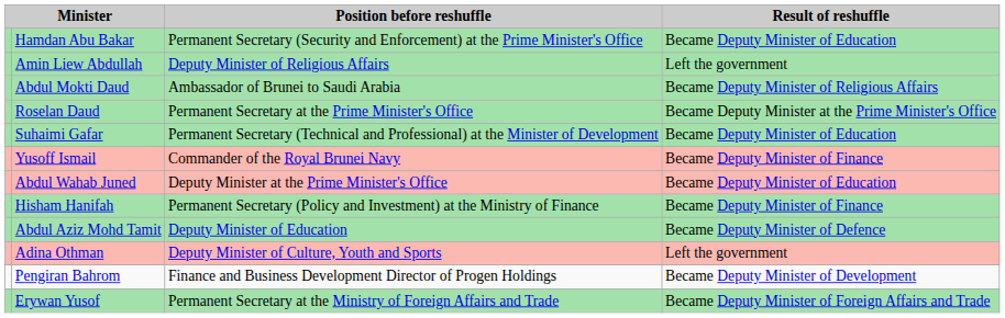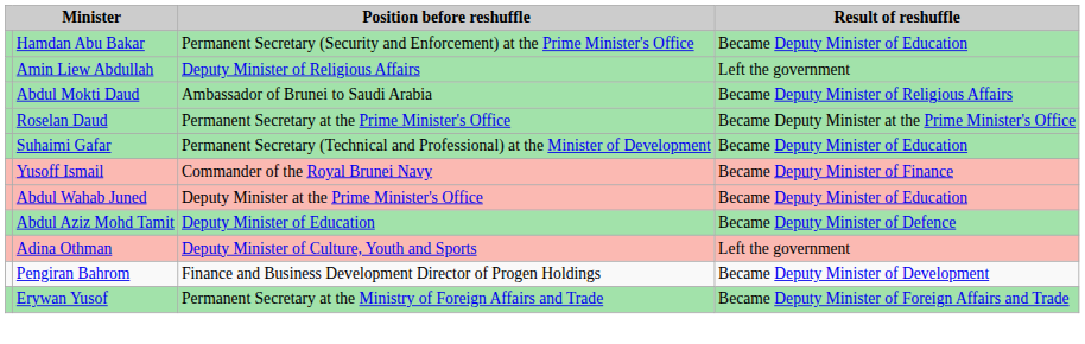- row: Hisham Hanifah | Permanent Secretary (Policy and Investment) at the Ministry of Finance | Became Deputy Minister of Finance
